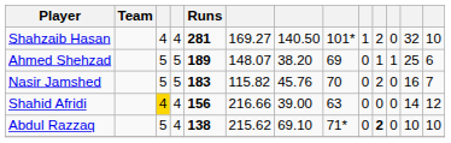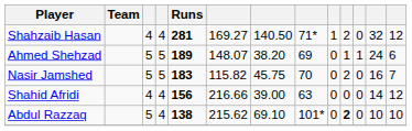Shahzaib Hasan | column 8: 101* -> 71*
Shahzaib Hasan | column 13: 10 -> 12
Ahmed Shehzad | column 12: 25 -> 24
Nasir Jamshed | column 7: 45.76 -> 45.75
Shahid Afridi | column 3: gold background -> no background
Abdul Razzaq | column 8: 71* -> 101*
